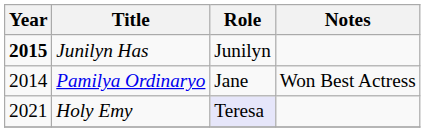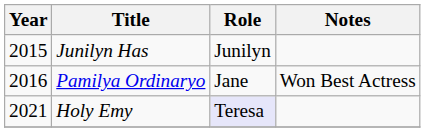Junilyn Has | Year: bold -> normal
Pamilya Ordinaryo | Year: 2014 -> 2016
